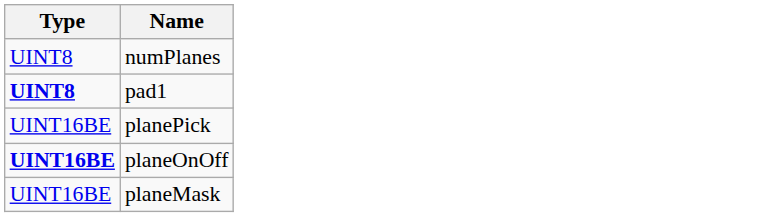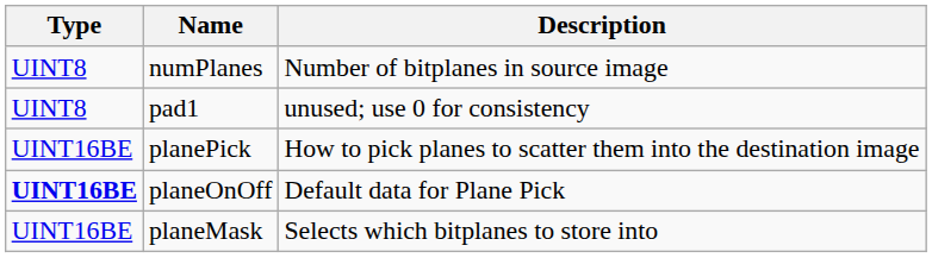+ column: Description | Number of bitplanes in source image | unused; use 0 for consistency | How to pick planes to scatter them into the destination image | Default data for Plane Pick | Selects which bitplanes to store into
pad1 | Type: bold -> normal
